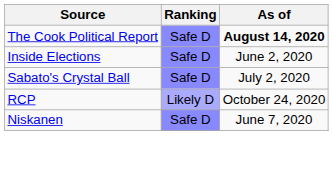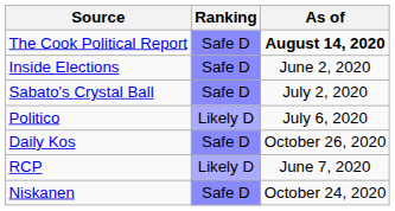+ row: Politico | Likely D | July 6, 2020
+ row: Daily Kos | Safe D | October 26, 2020
RCP | As of: October 24, 2020 -> June 7, 2020
Niskanen | As of: June 7, 2020 -> October 24, 2020
